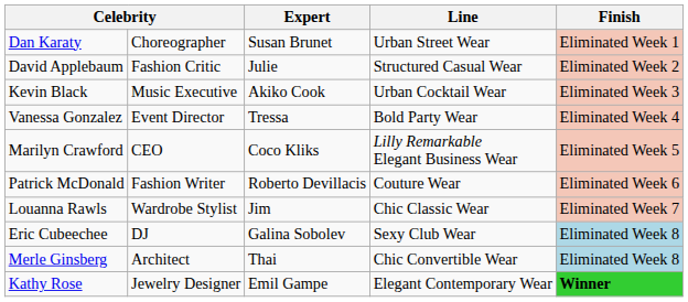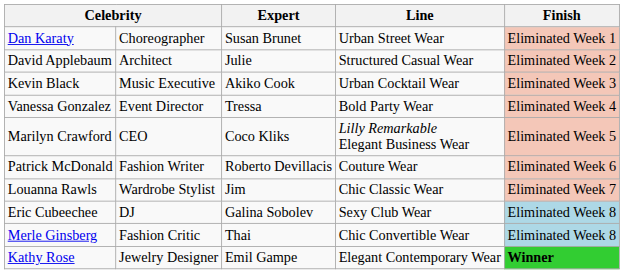David Applebaum | column 2: Fashion Critic -> Architect
Merle Ginsberg | column 2: Architect -> Fashion Critic
